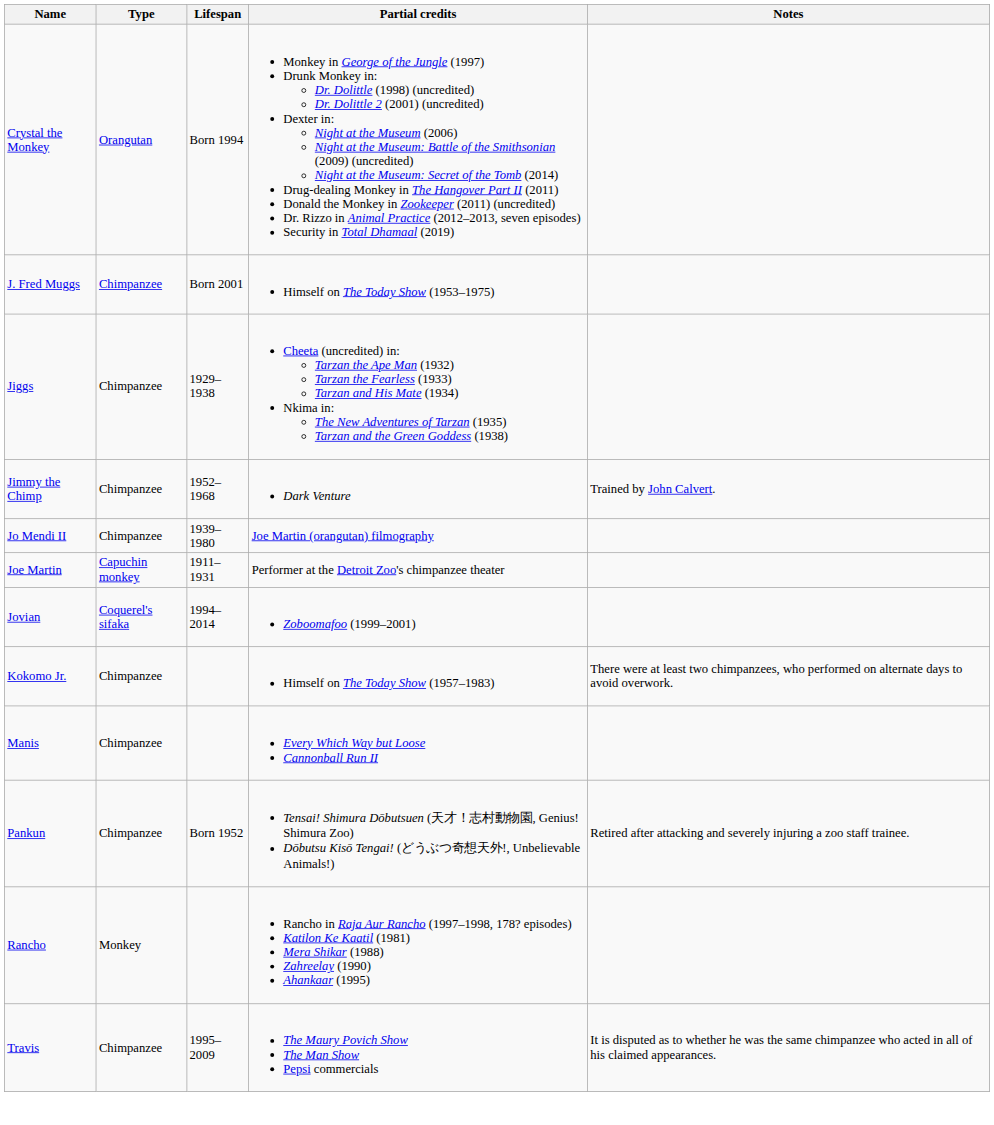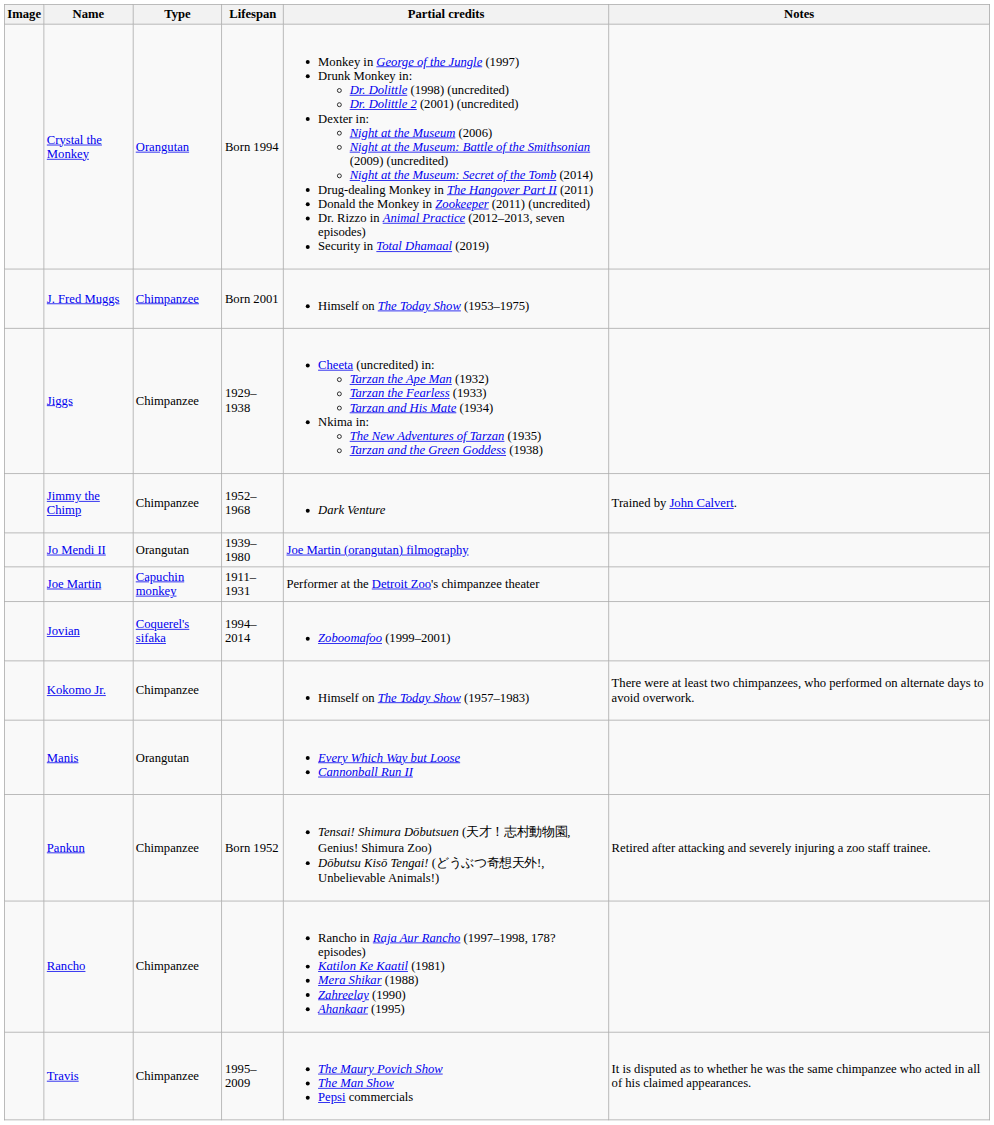+ column: Image
Jo Mendi II | Type: Chimpanzee -> Orangutan
Manis | Type: Chimpanzee -> Orangutan
Rancho | Type: Monkey -> Chimpanzee
